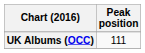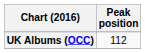UK Albums (OCC) | Peak position: 111 -> 112
